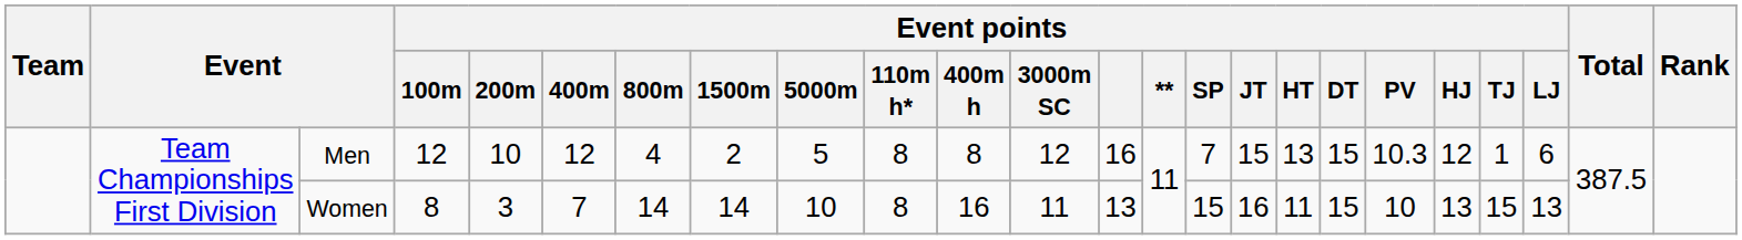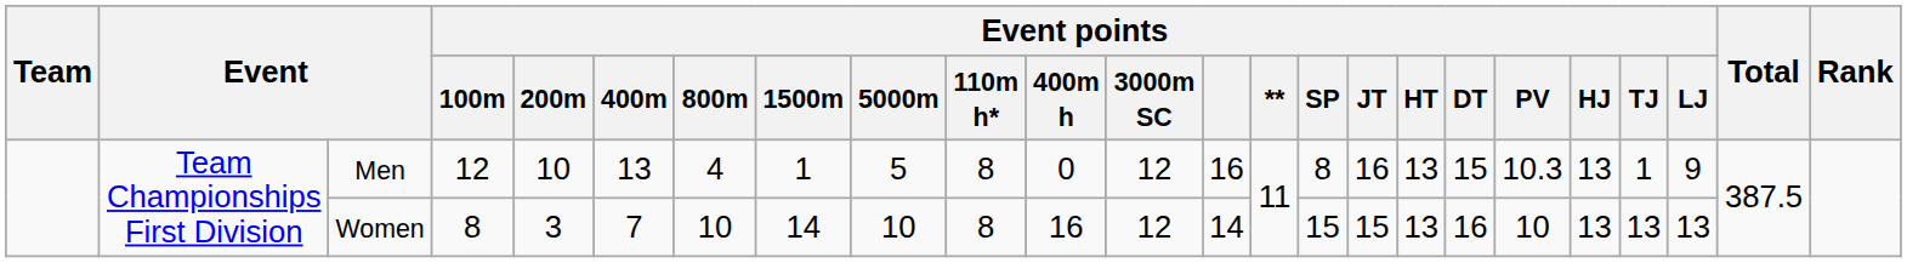Men | Event points / 400m: 12 -> 13
Men | Event points / 1500m: 2 -> 1
Men | Event points / 400m h: 8 -> 0
Men | Event points / SP: 7 -> 8
Men | Event points / JT: 15 -> 16
Men | Event points / HJ: 12 -> 13
Men | Event points / LJ: 6 -> 9
Women | Event points / 800m: 14 -> 10
Women | Event points / 3000m SC: 11 -> 12
Women | Event points: 13 -> 14
Women | Event points / JT: 16 -> 15
Women | Event points / HT: 11 -> 13
Women | Event points / DT: 15 -> 16
Women | Event points / TJ: 15 -> 13
